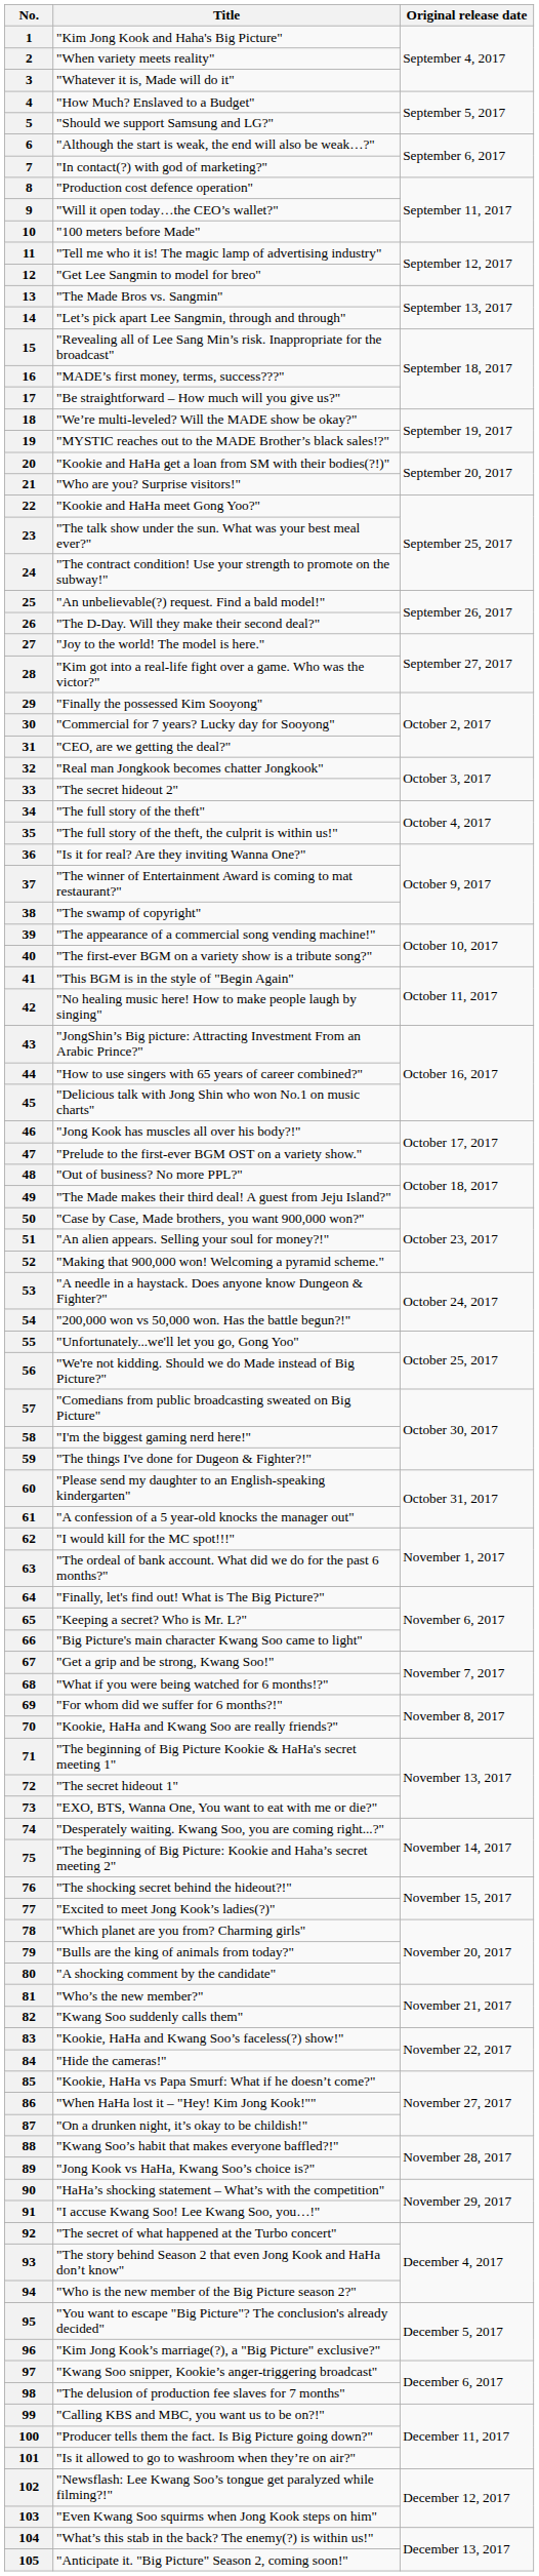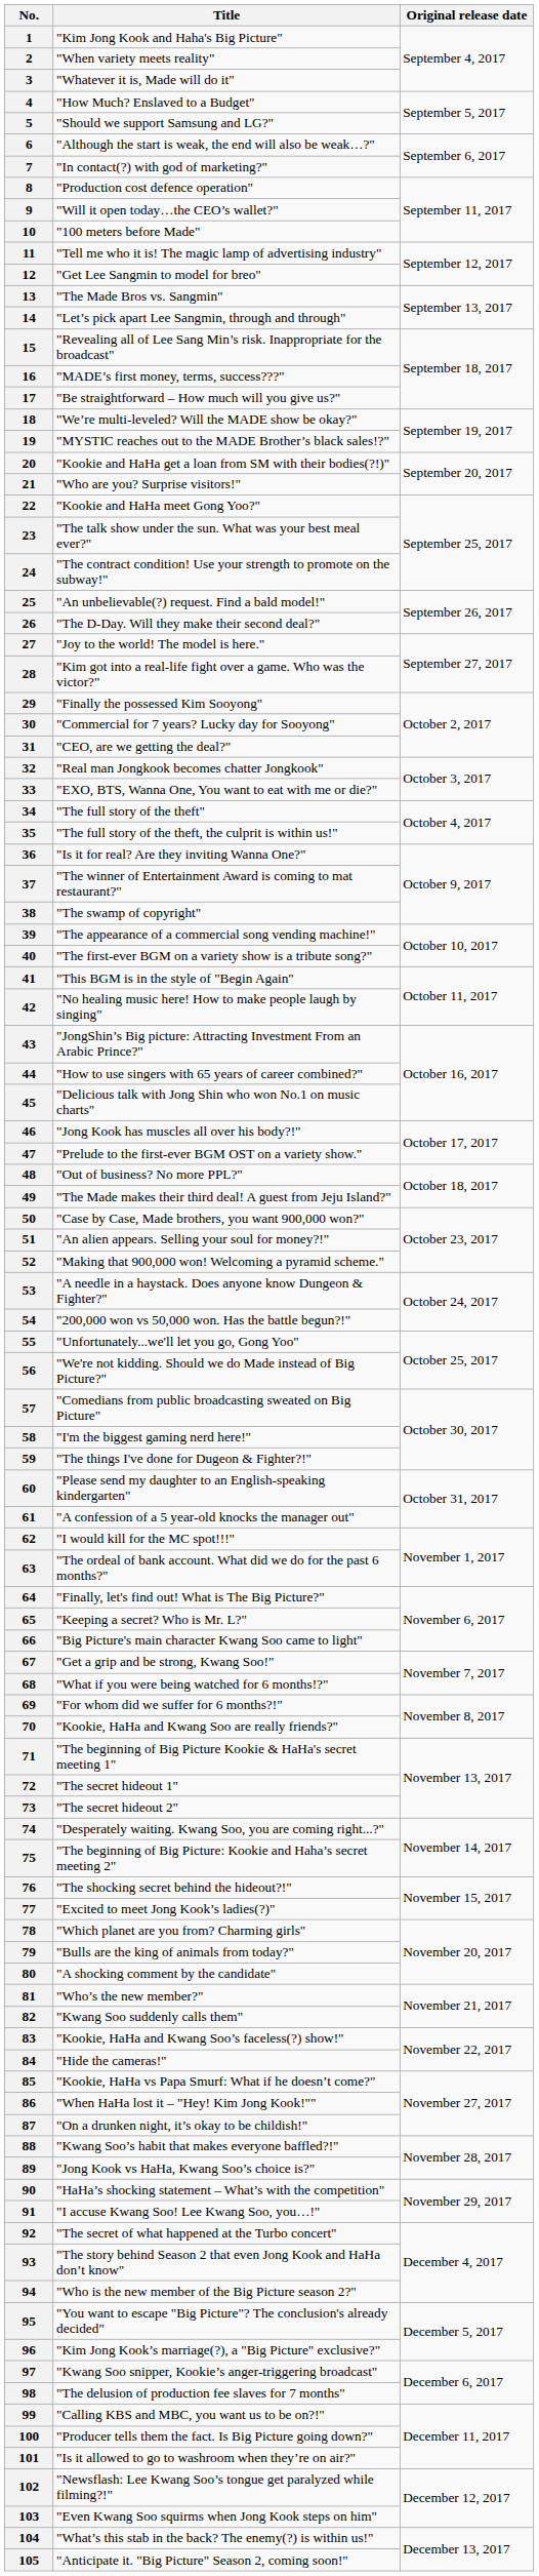33 | Title: "The secret hideout 2" -> "EXO, BTS, Wanna One, You want to eat with me or die?"
73 | Title: "EXO, BTS, Wanna One, You want to eat with me or die?" -> "The secret hideout 2"
